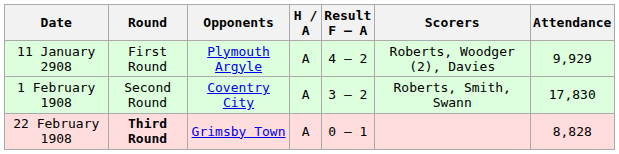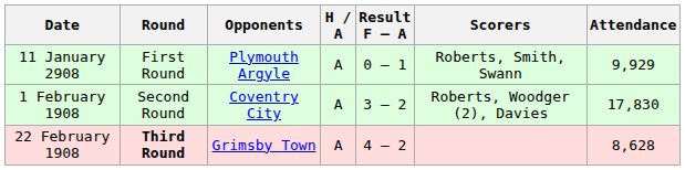11 January 2908 | Result F – A: 4 – 2 -> 0 – 1
11 January 2908 | Scorers: Roberts, Woodger (2), Davies -> Roberts, Smith, Swann
1 February 1908 | Scorers: Roberts, Smith, Swann -> Roberts, Woodger (2), Davies
22 February 1908 | Result F – A: 0 – 1 -> 4 – 2
22 February 1908 | Attendance: 8,828 -> 8,628
